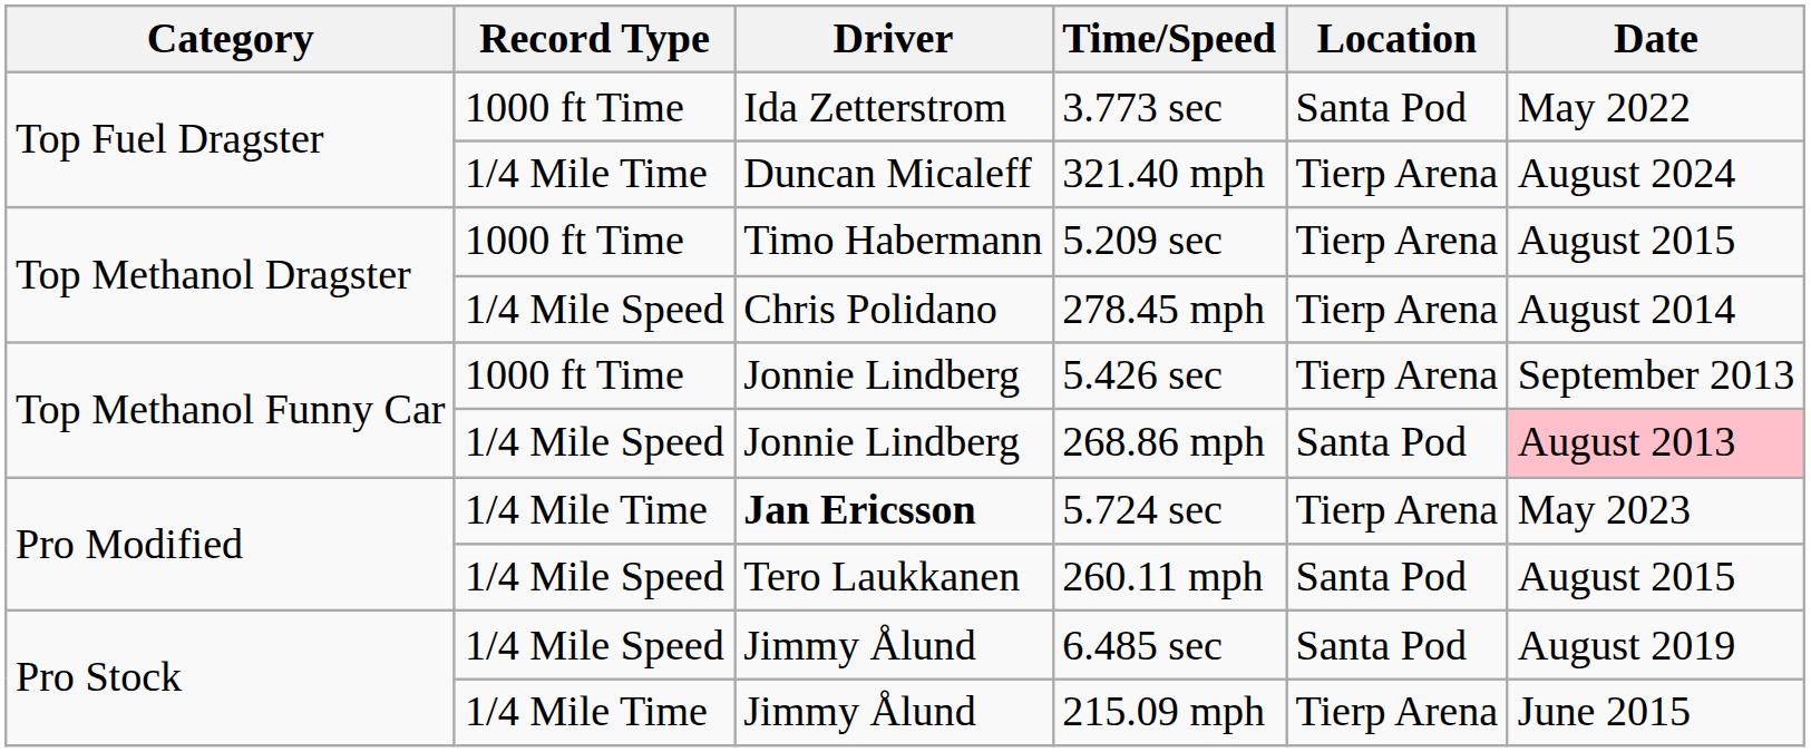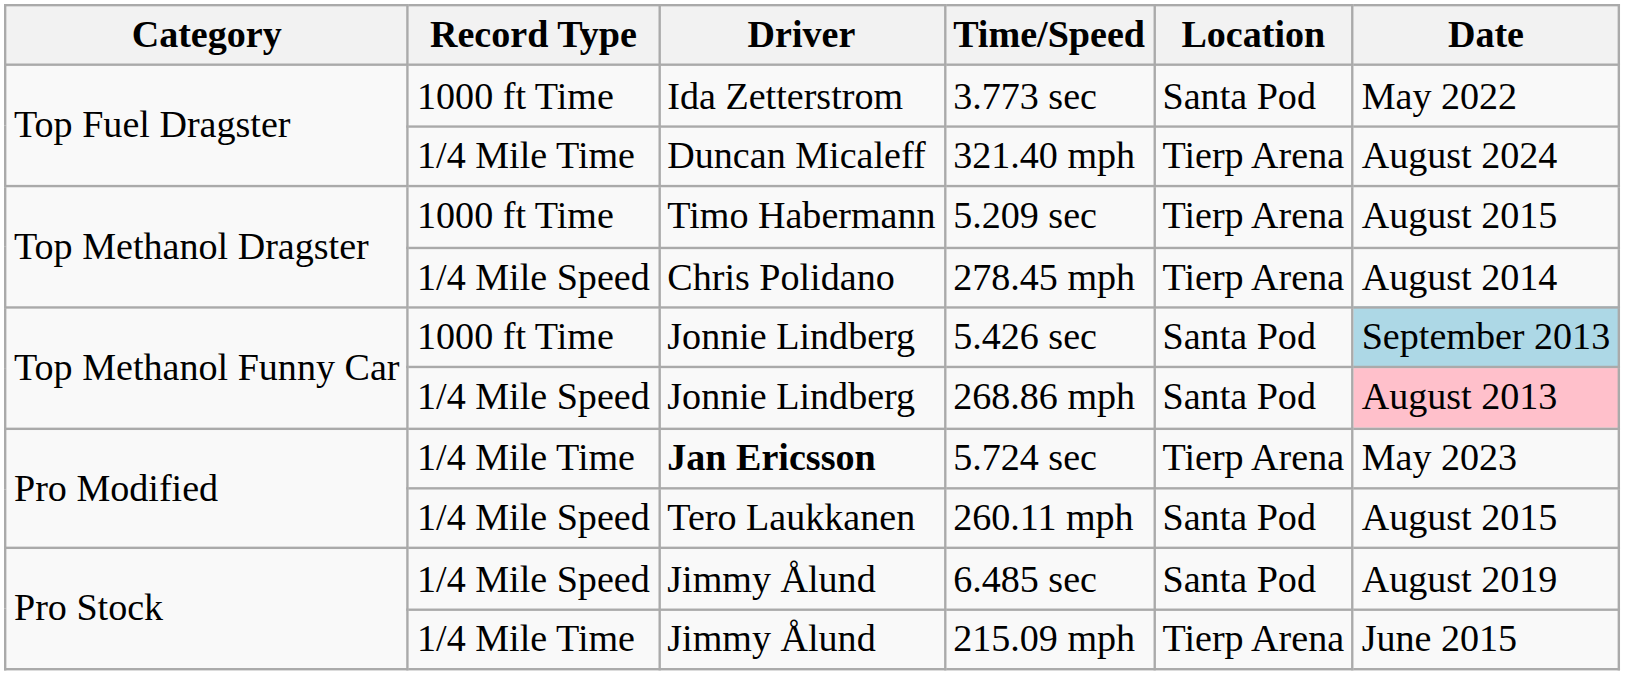5.426 sec | Location: Tierp Arena -> Santa Pod
5.426 sec | Date: no background -> lightblue background
